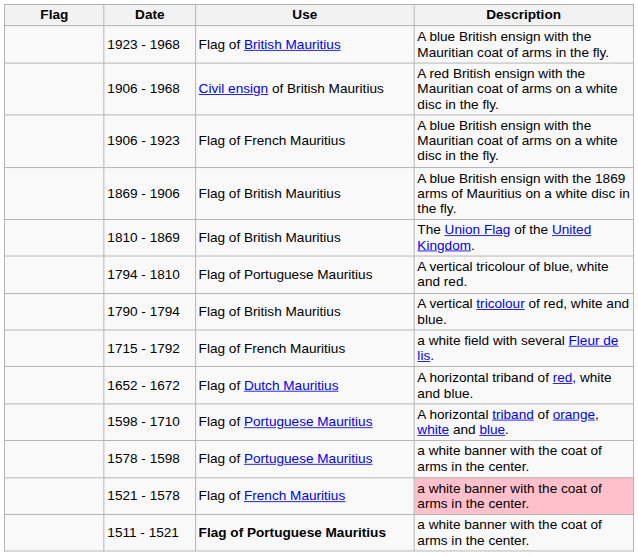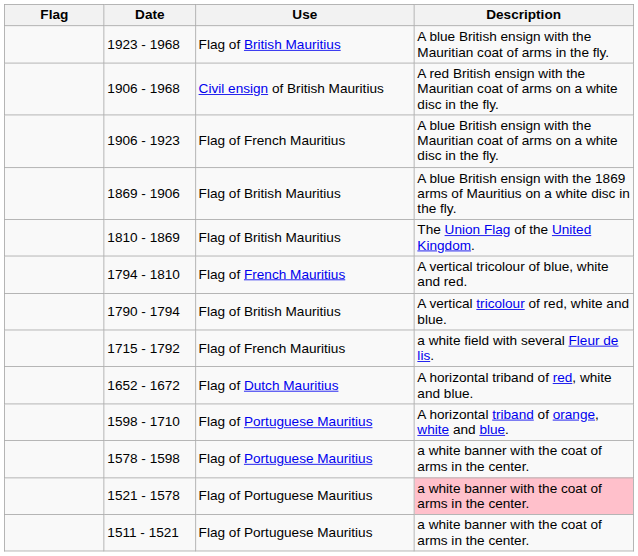1794 - 1810 | Use: Flag of Portuguese Mauritius -> Flag of French Mauritius
1521 - 1578 | Use: Flag of French Mauritius -> Flag of Portuguese Mauritius
1511 - 1521 | Use: bold -> normal
